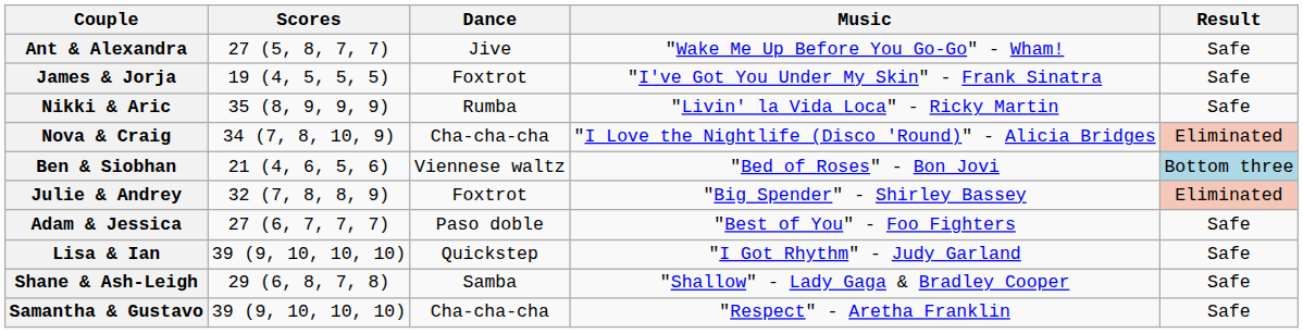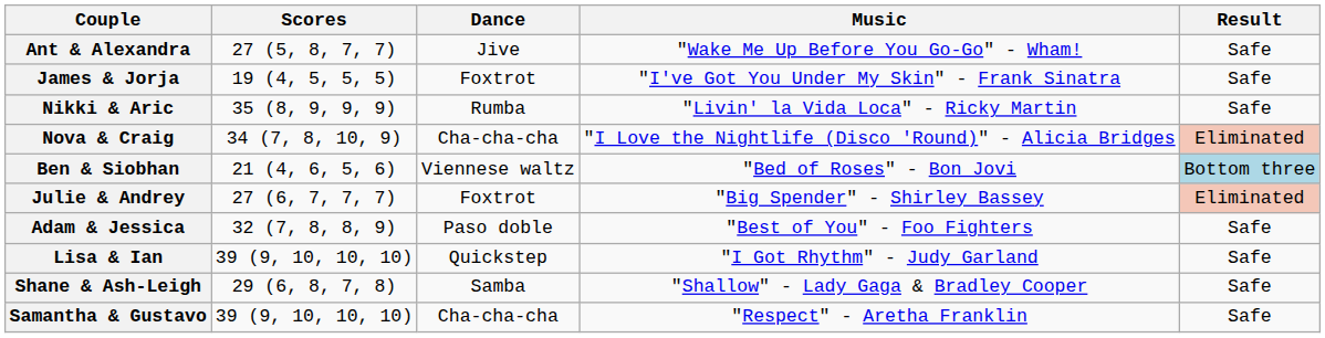Julie & Andrey | Scores: 32 (7, 8, 8, 9) -> 27 (6, 7, 7, 7)
Adam & Jessica | Scores: 27 (6, 7, 7, 7) -> 32 (7, 8, 8, 9)
